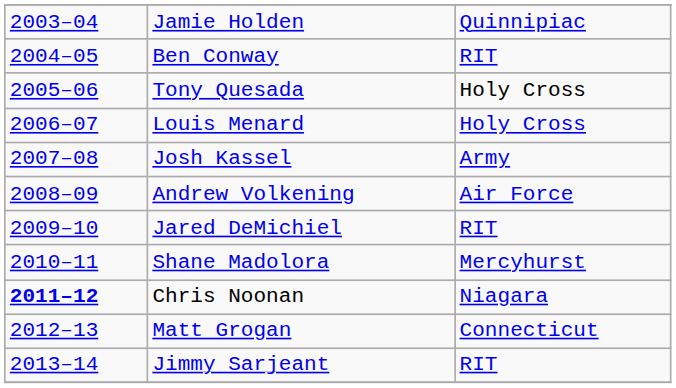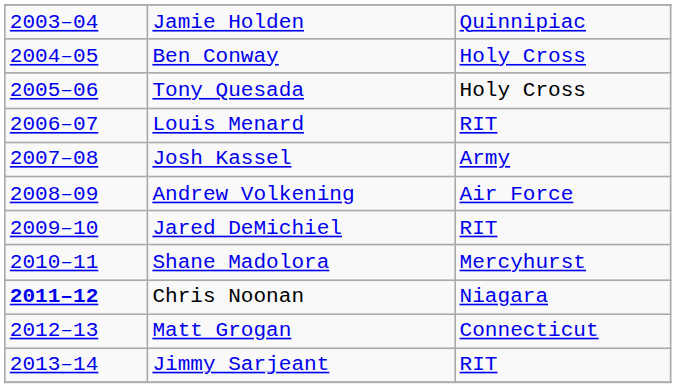Ben Conway | column 3: RIT -> Holy Cross
Louis Menard | column 3: Holy Cross -> RIT
